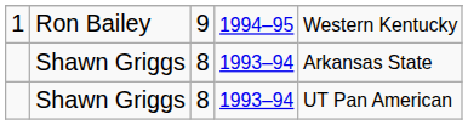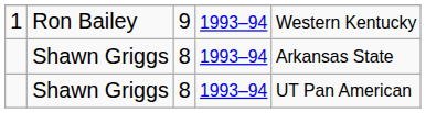1 | column 4: 1994–95 -> 1993–94
